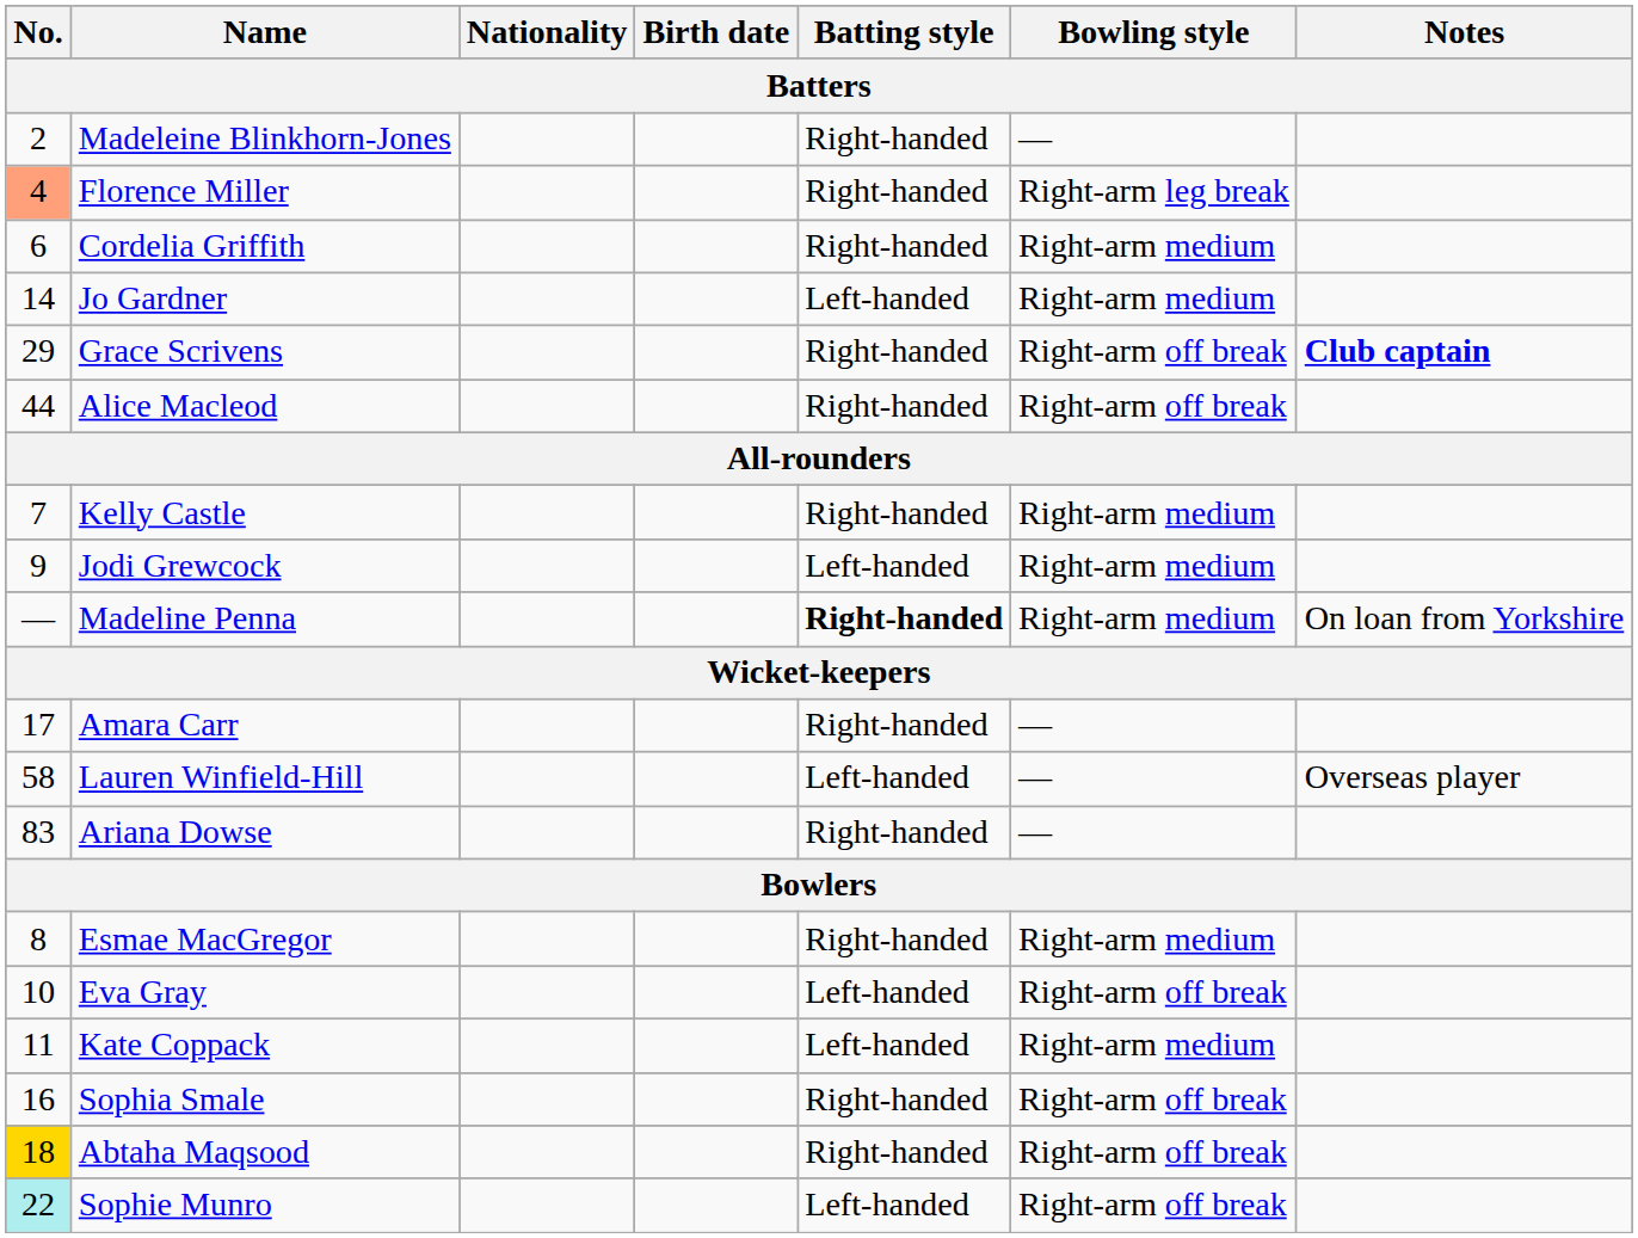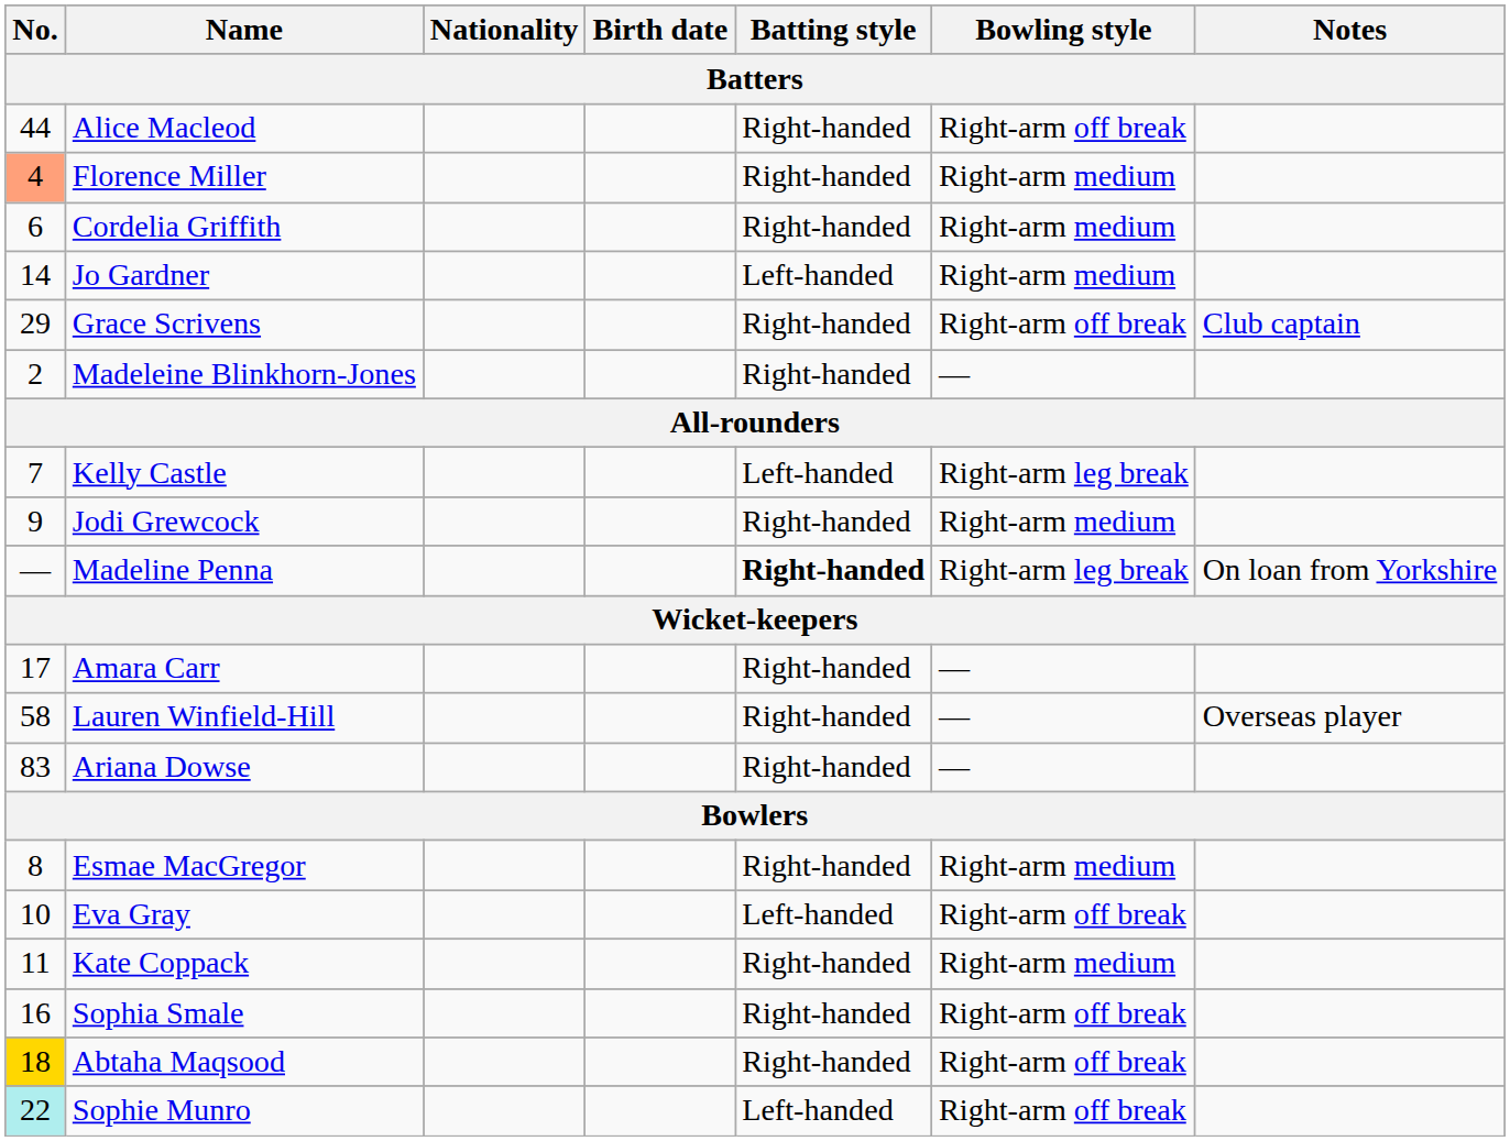rows swapped: Madeleine Blinkhorn-Jones <-> Alice Macleod
Florence Miller | Bowling style: Right-arm leg break -> Right-arm medium
Grace Scrivens | Notes: bold -> normal
Kelly Castle | Batting style: Right-handed -> Left-handed
Kelly Castle | Bowling style: Right-arm medium -> Right-arm leg break
Jodi Grewcock | Batting style: Left-handed -> Right-handed
Madeline Penna | Bowling style: Right-arm medium -> Right-arm leg break
Lauren Winfield-Hill | Batting style: Left-handed -> Right-handed
Kate Coppack | Batting style: Left-handed -> Right-handed
